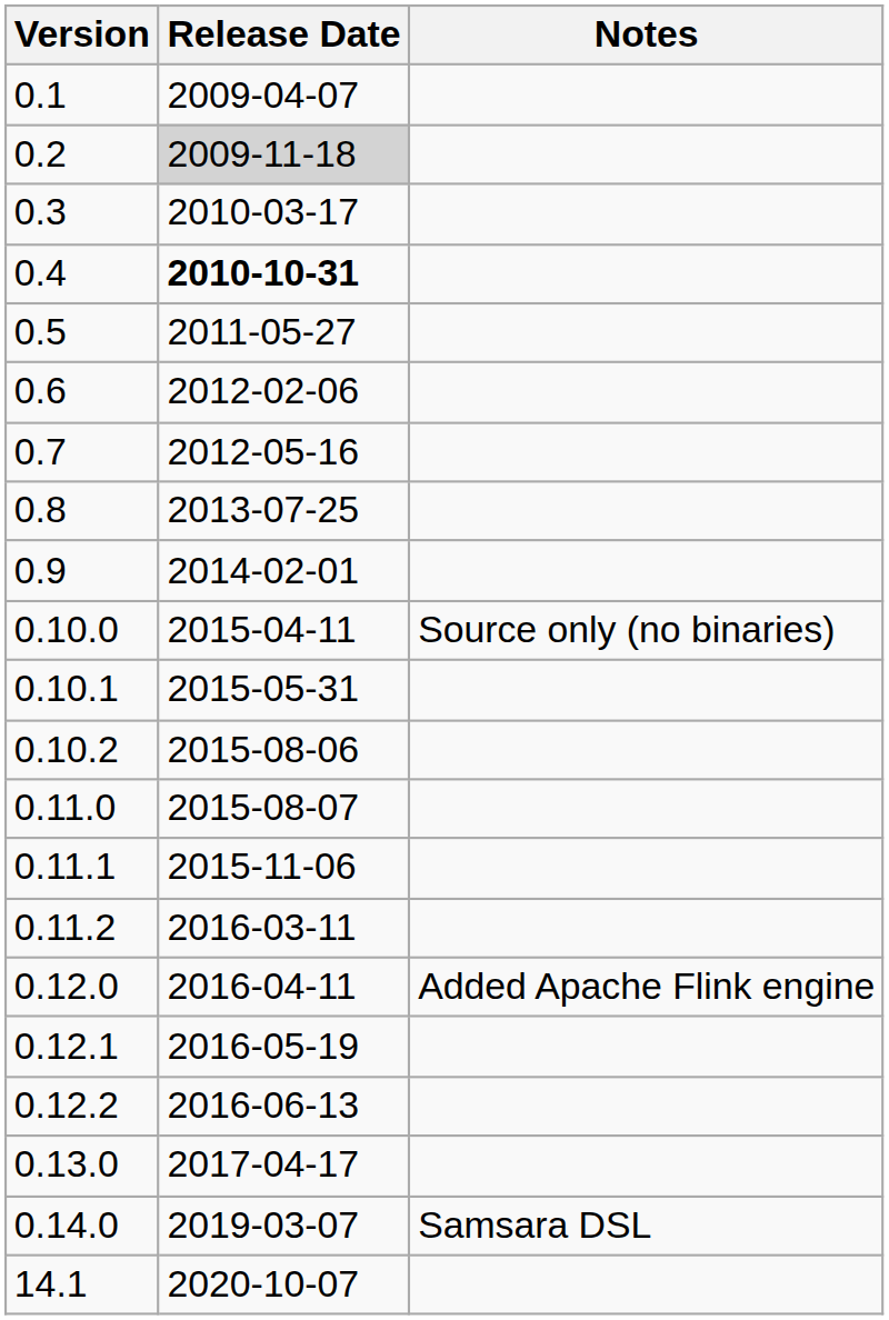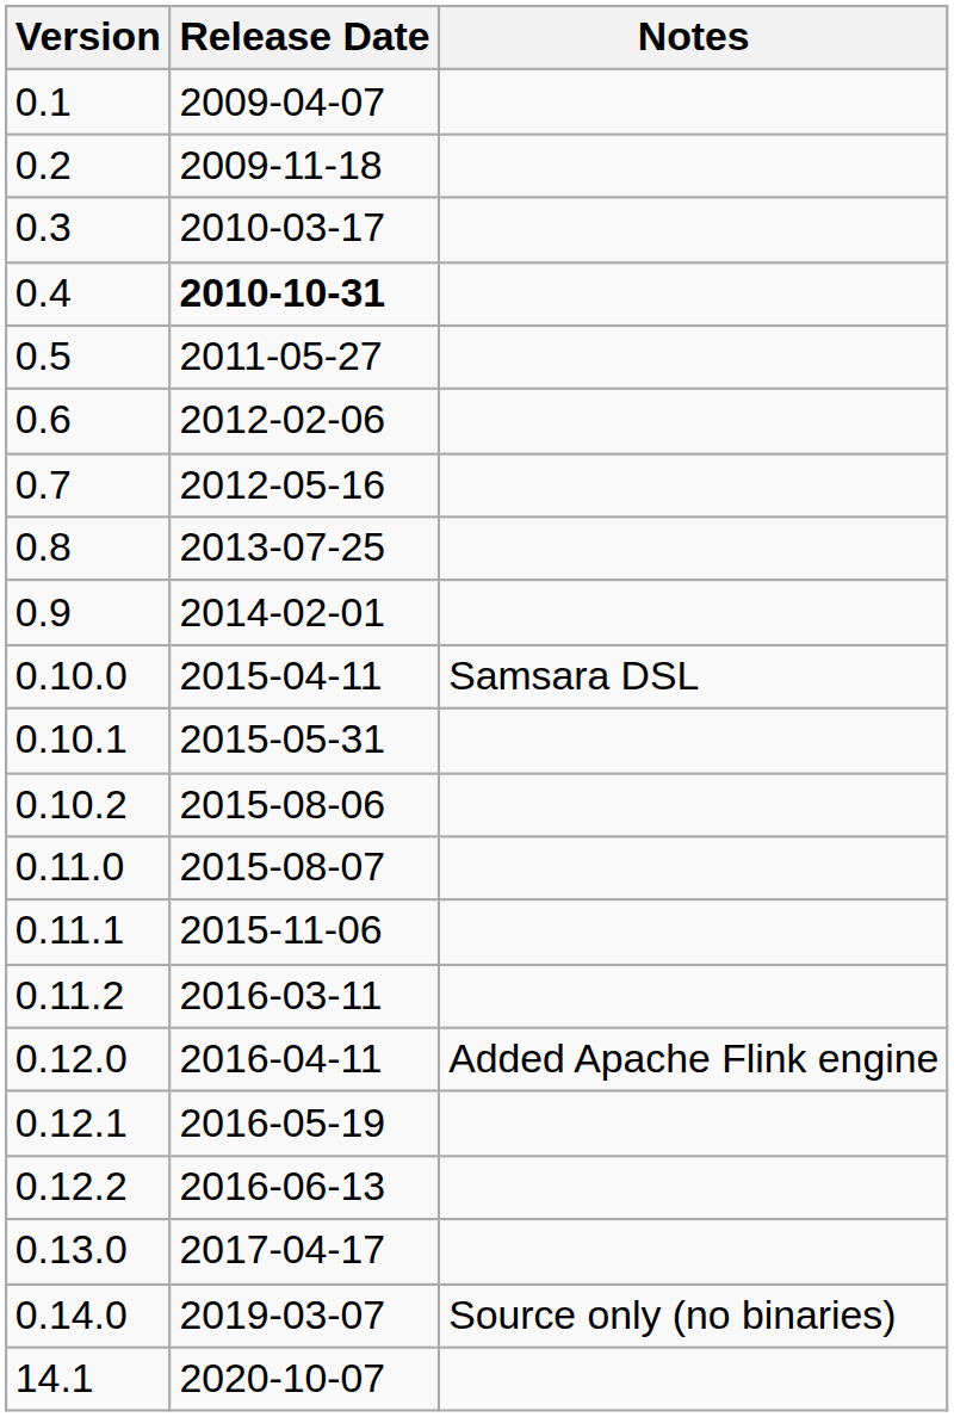0.2 | Release Date: lightgrey background -> no background
0.10.0 | Notes: Source only (no binaries) -> Samsara DSL
0.14.0 | Notes: Samsara DSL -> Source only (no binaries)
